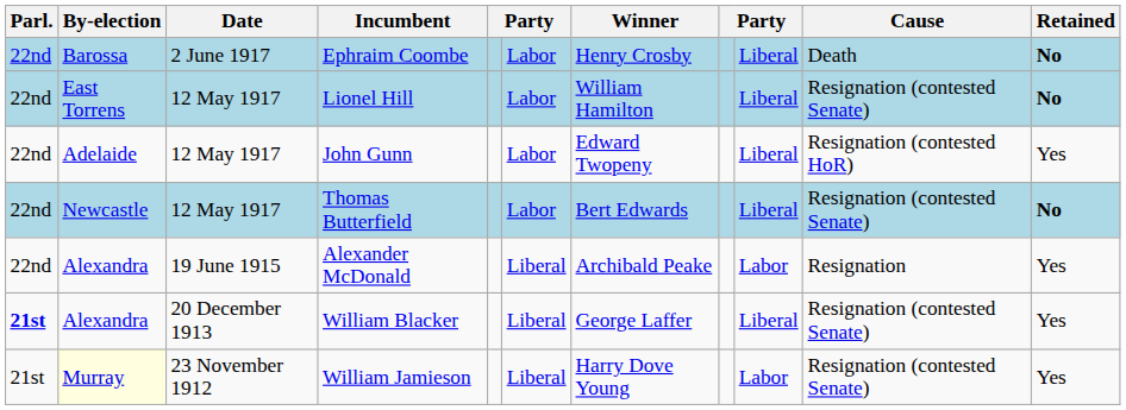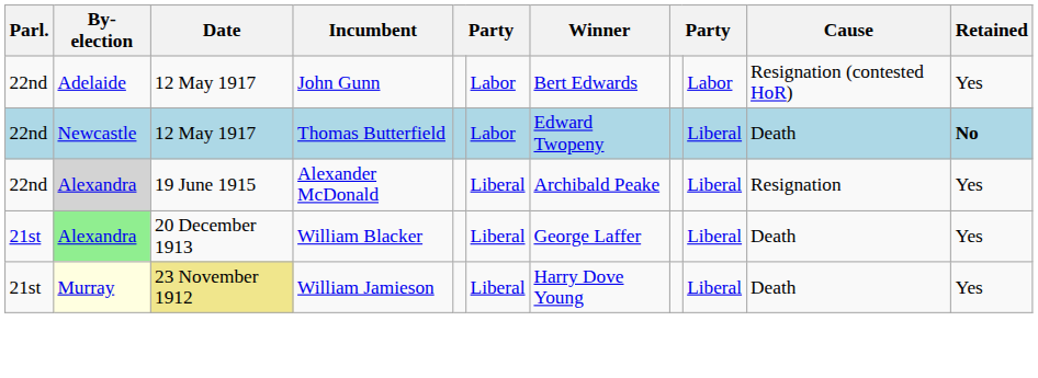- row: 22nd | Barossa | 2 June 1917 | Ephraim Coombe | Labor | Henry Crosby | Liberal | Death | No
- row: 22nd | East Torrens | 12 May 1917 | Lionel Hill | Labor | William Hamilton | Liberal | Resignation (contested Senate) | No
John Gunn | Winner: Edward Twopeny -> Bert Edwards
John Gunn | column 9: Liberal -> Labor
Thomas Butterfield | Winner: Bert Edwards -> Edward Twopeny
Thomas Butterfield | Cause: Resignation (contested Senate) -> Death
Alexander McDonald | By-election: no background -> lightgrey background
Alexander McDonald | column 9: Labor -> Liberal
William Blacker | Parl.: bold -> normal
William Blacker | By-election: no background -> lightgreen background
William Blacker | Cause: Resignation (contested Senate) -> Death
William Jamieson | Date: no background -> khaki background
William Jamieson | column 9: Labor -> Liberal
William Jamieson | Cause: Resignation (contested Senate) -> Death
